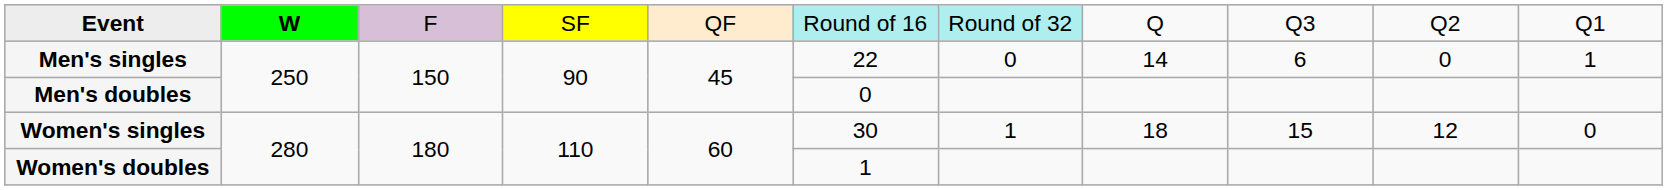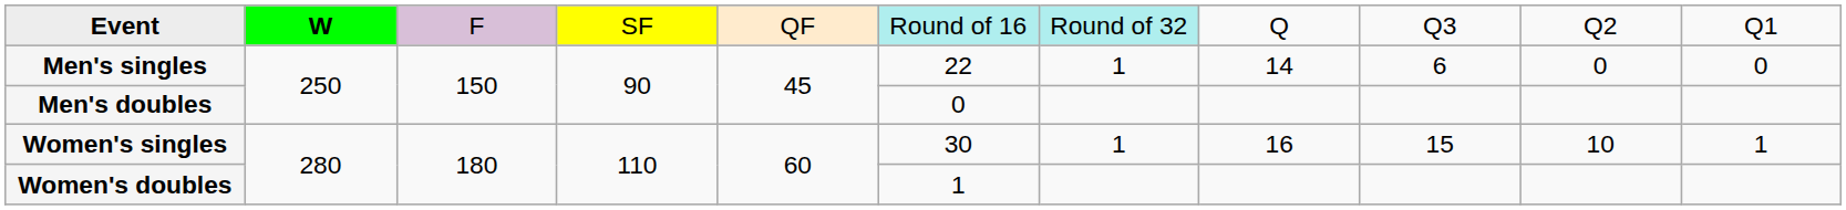Men's singles | column 7: 0 -> 1
Men's singles | column 11: 1 -> 0
Women's singles | column 8: 18 -> 16
Women's singles | column 10: 12 -> 10
Women's singles | column 11: 0 -> 1
